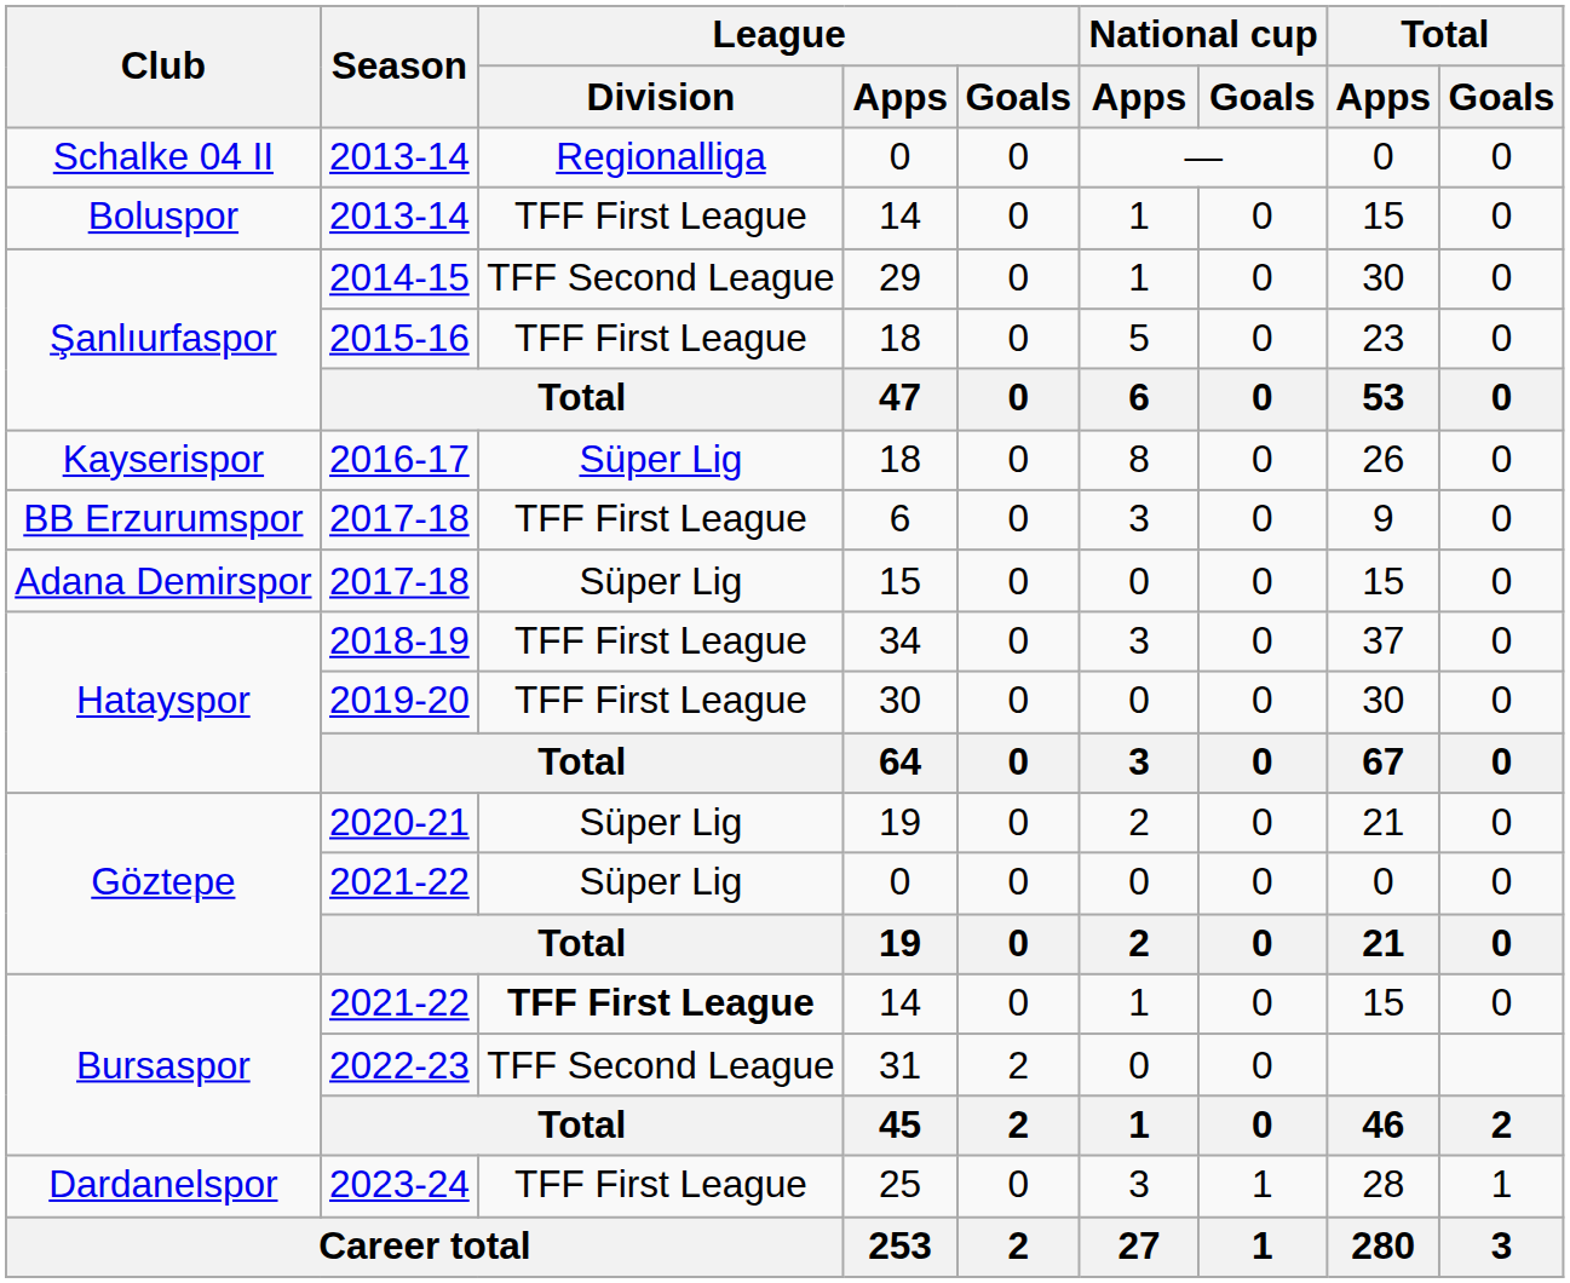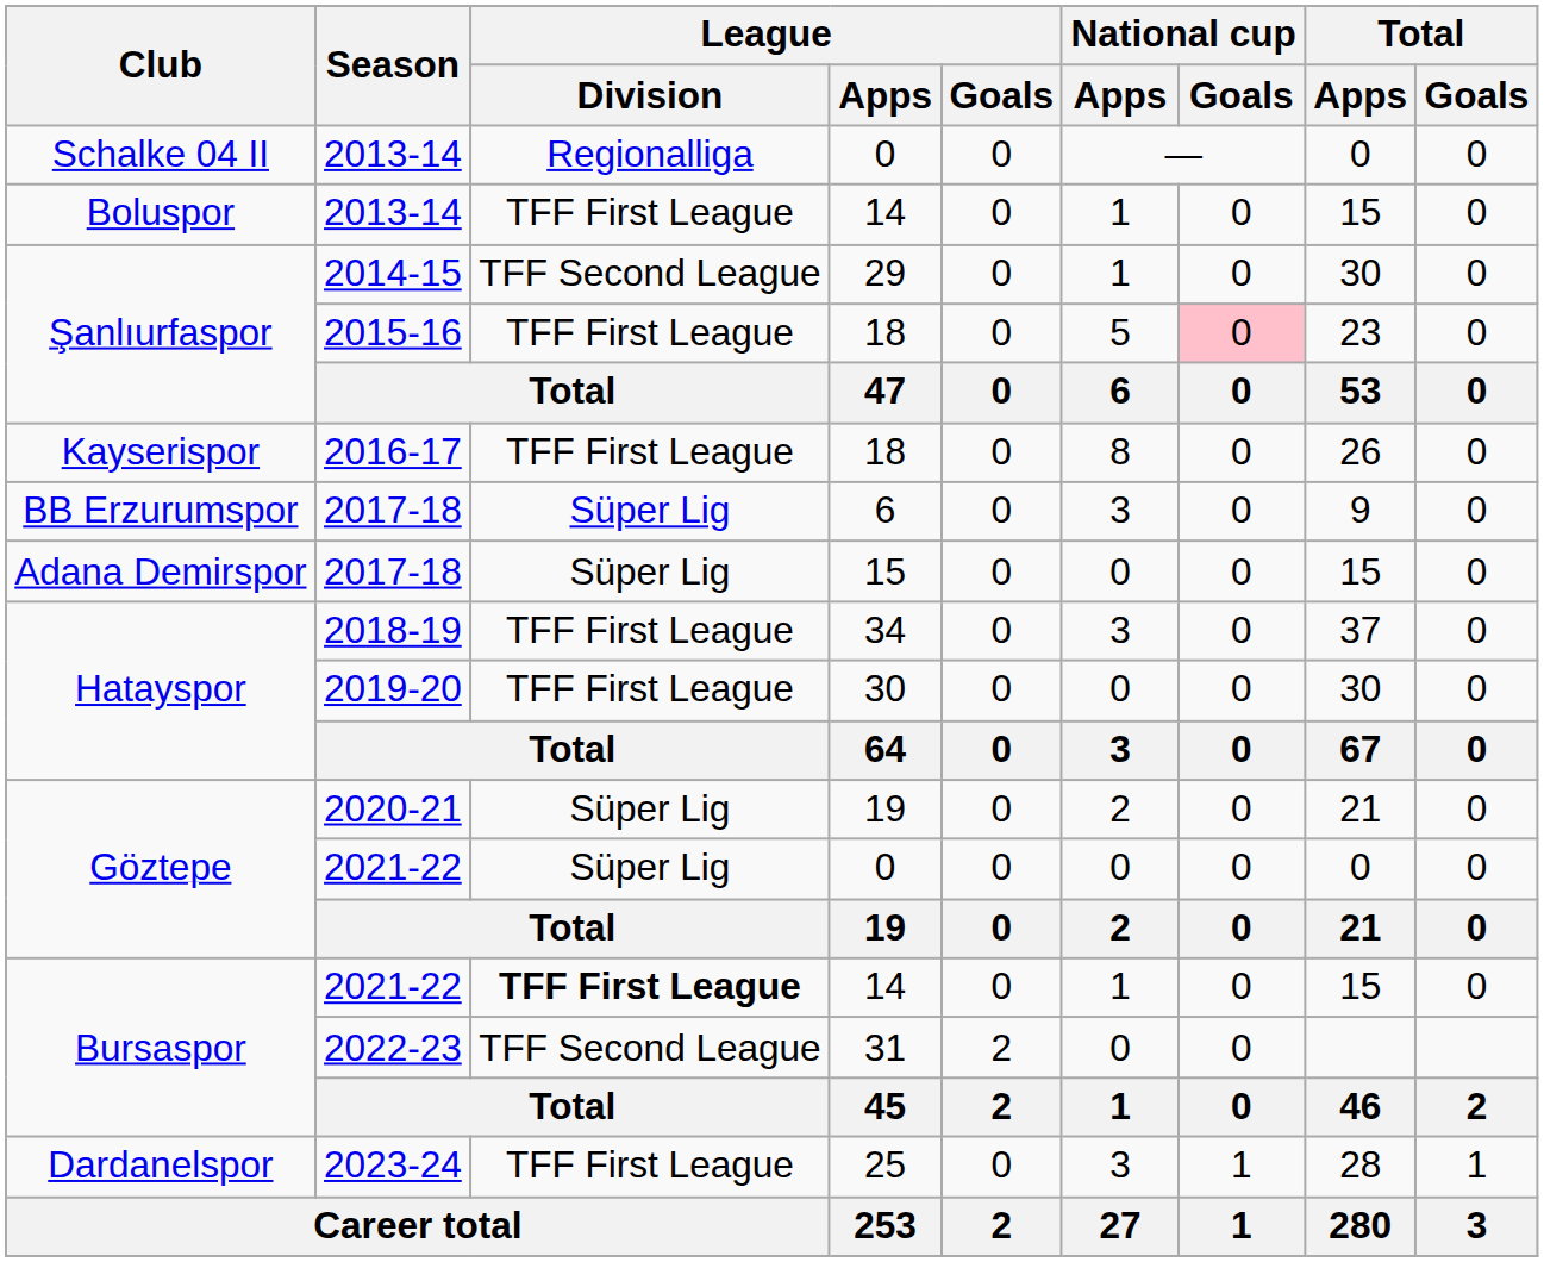2015-16 | National cup / Goals: no background -> pink background
2016-17 | League / Division: Süper Lig -> TFF First League
2017-18 / 6 | League / Division: TFF First League -> Süper Lig
